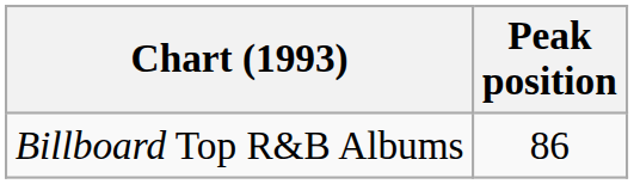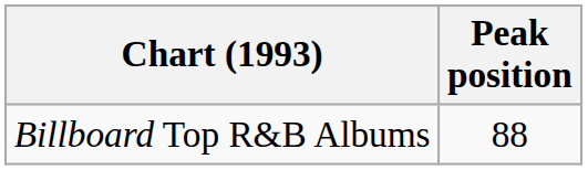Billboard Top R&B Albums | Peak position: 86 -> 88
